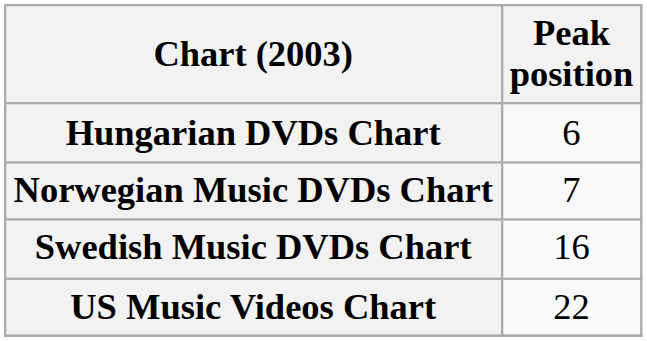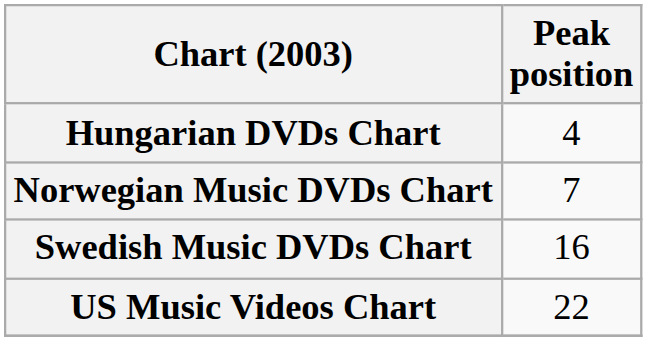Hungarian DVDs Chart | Peak position: 6 -> 4
